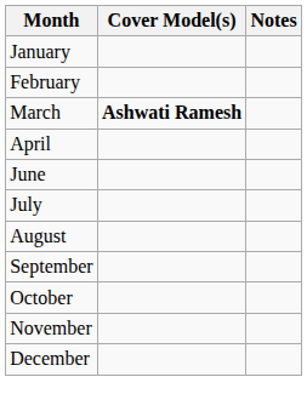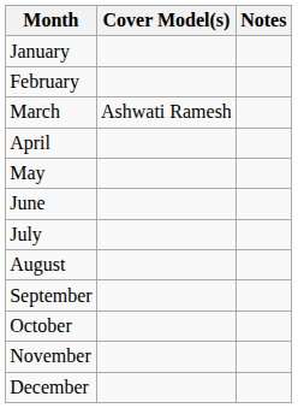March | Cover Model(s): bold -> normal
+ row: May
